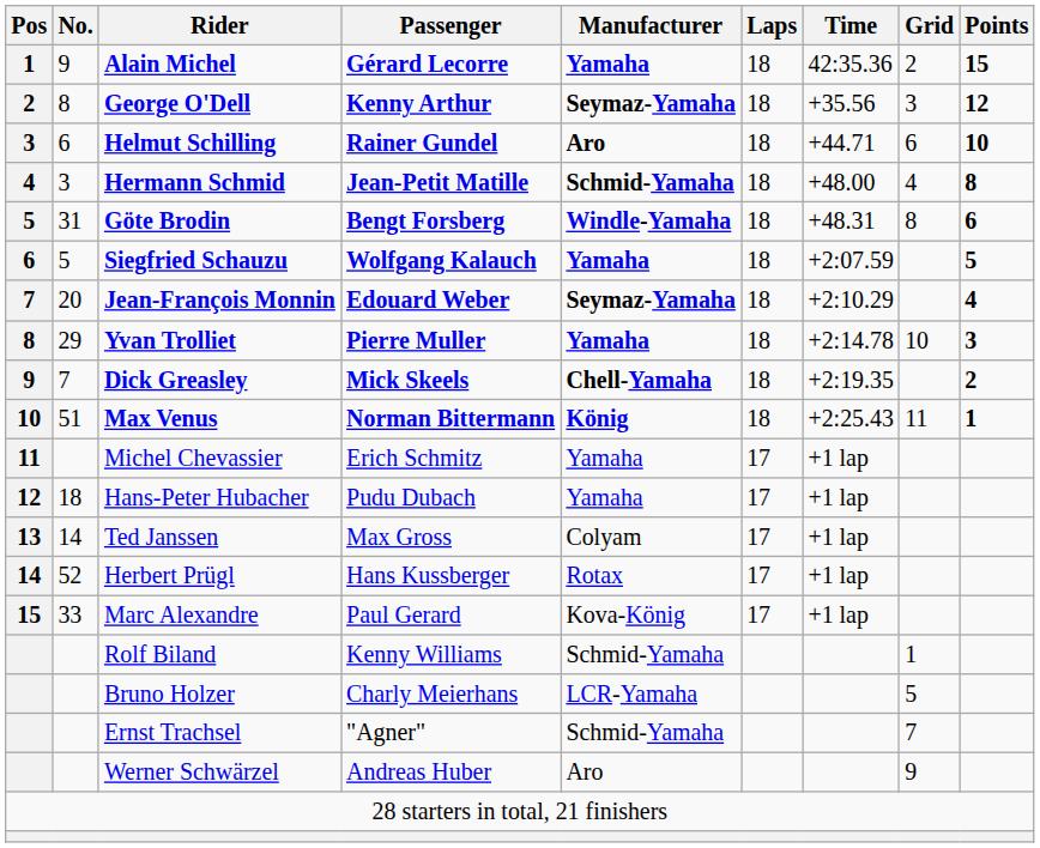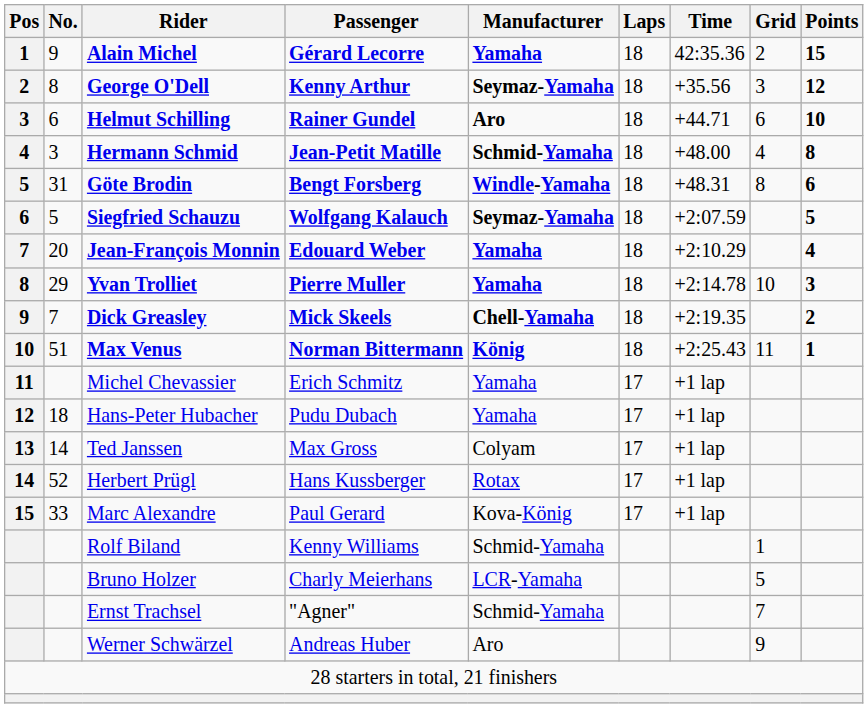Siegfried Schauzu | Manufacturer: Yamaha -> Seymaz-Yamaha
Jean-François Monnin | Manufacturer: Seymaz-Yamaha -> Yamaha
